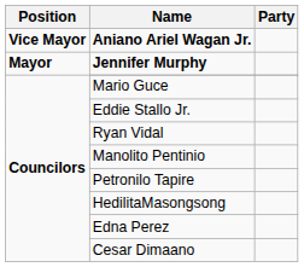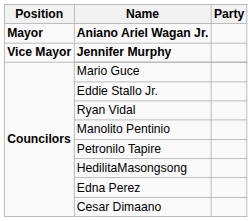Aniano Ariel Wagan Jr. | Position: Vice Mayor -> Mayor
Jennifer Murphy | Position: Mayor -> Vice Mayor
